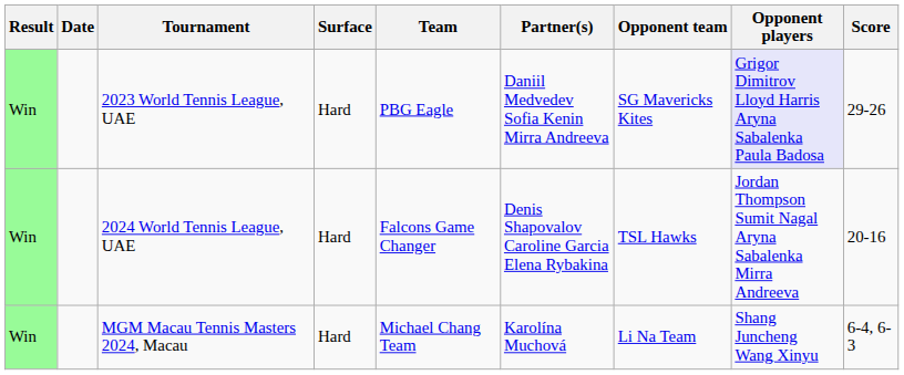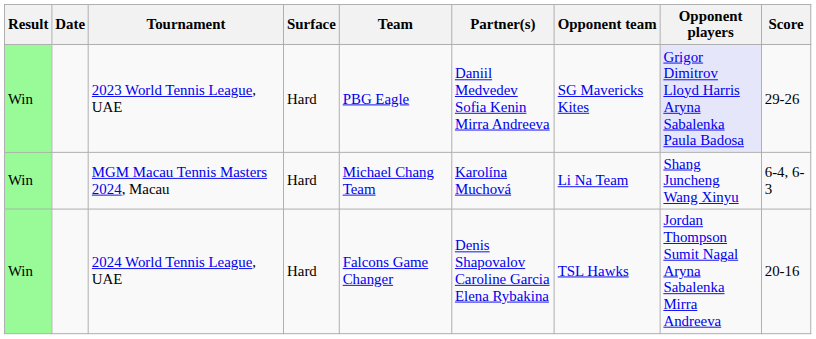rows swapped: 2024 World Tennis League, UAE <-> MGM Macau Tennis Masters 2024, Macau
